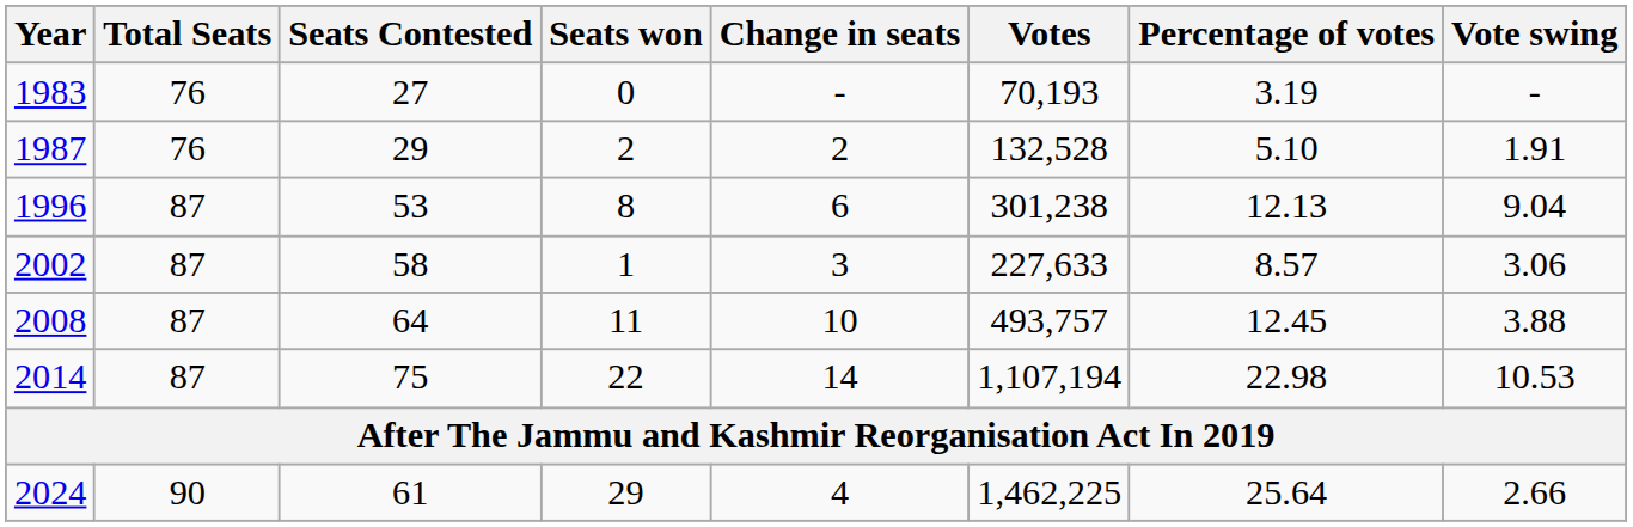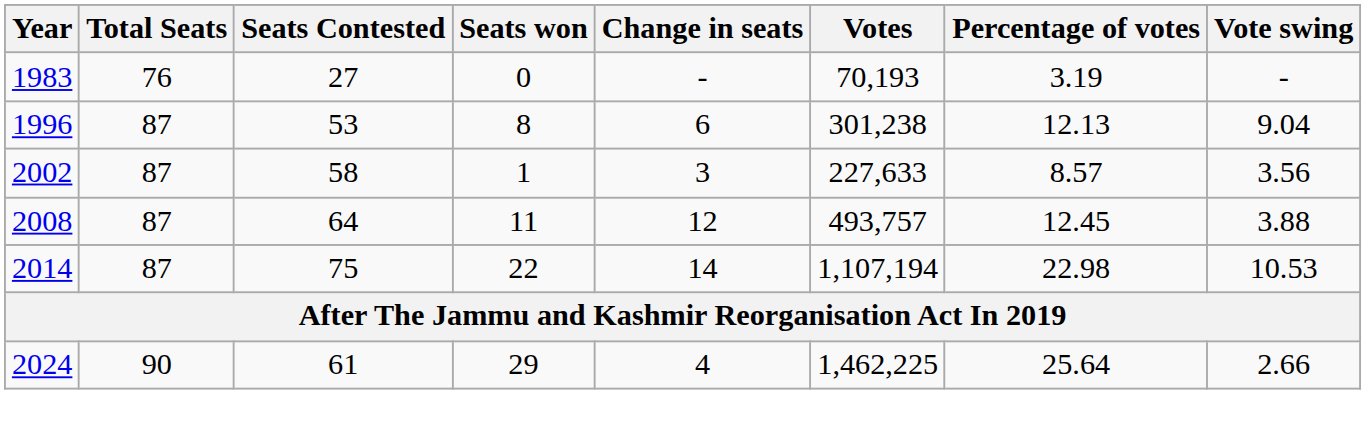- row: 1987 | 76 | 29 | 2 | 2 | 132,528 | 5.10 | 1.91
2002 | Vote swing: 3.06 -> 3.56
2008 | Change in seats: 10 -> 12
